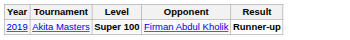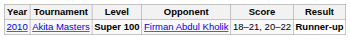+ column: Score | 18–21, 20–22
Akita Masters | Year: 2019 -> 2010
